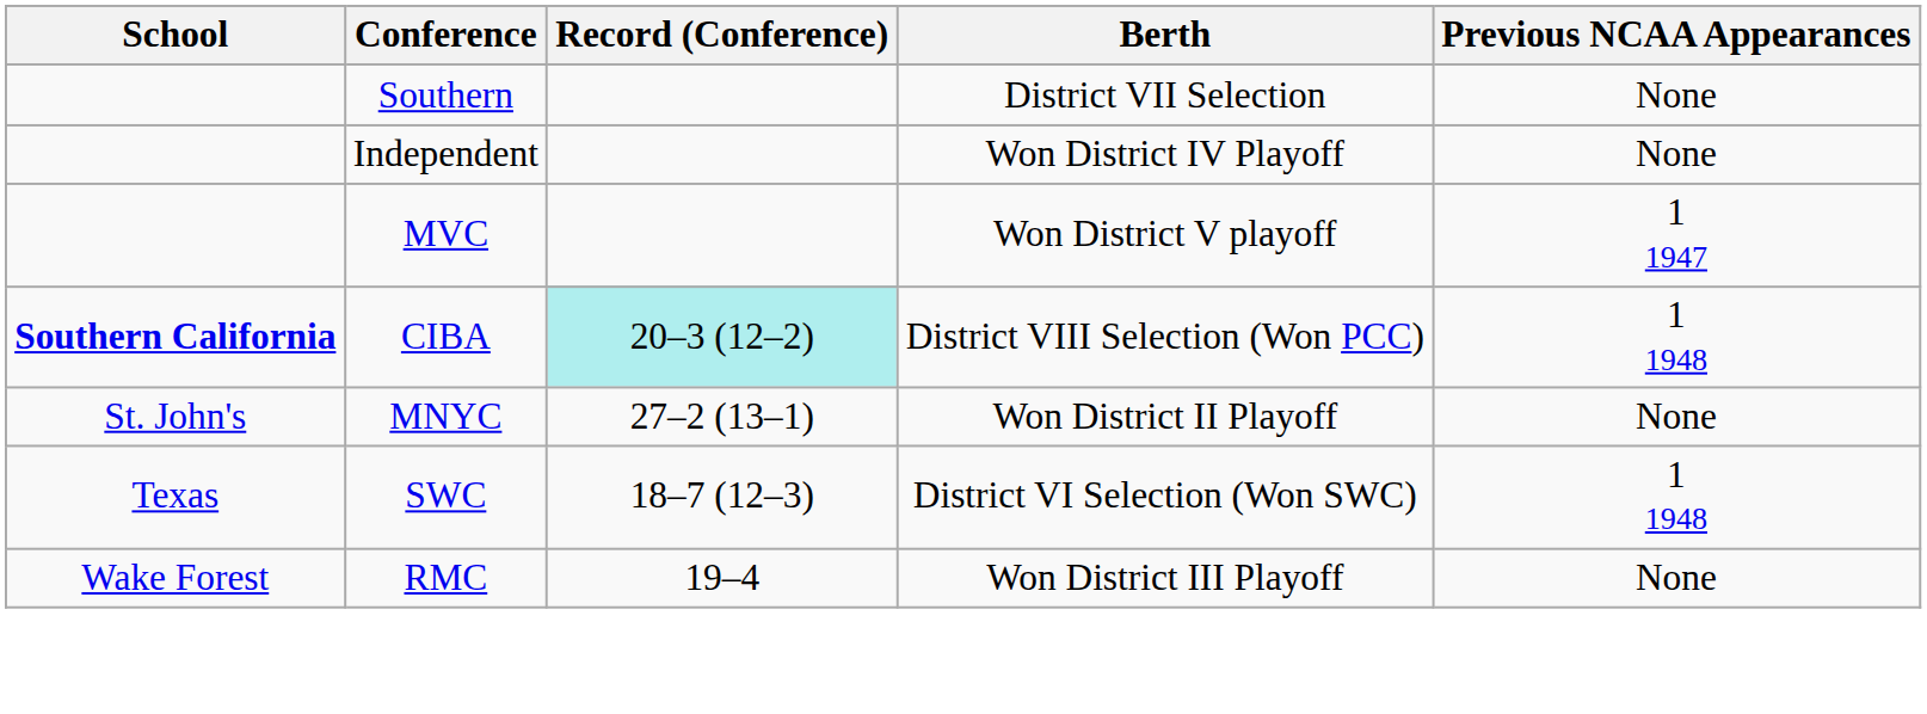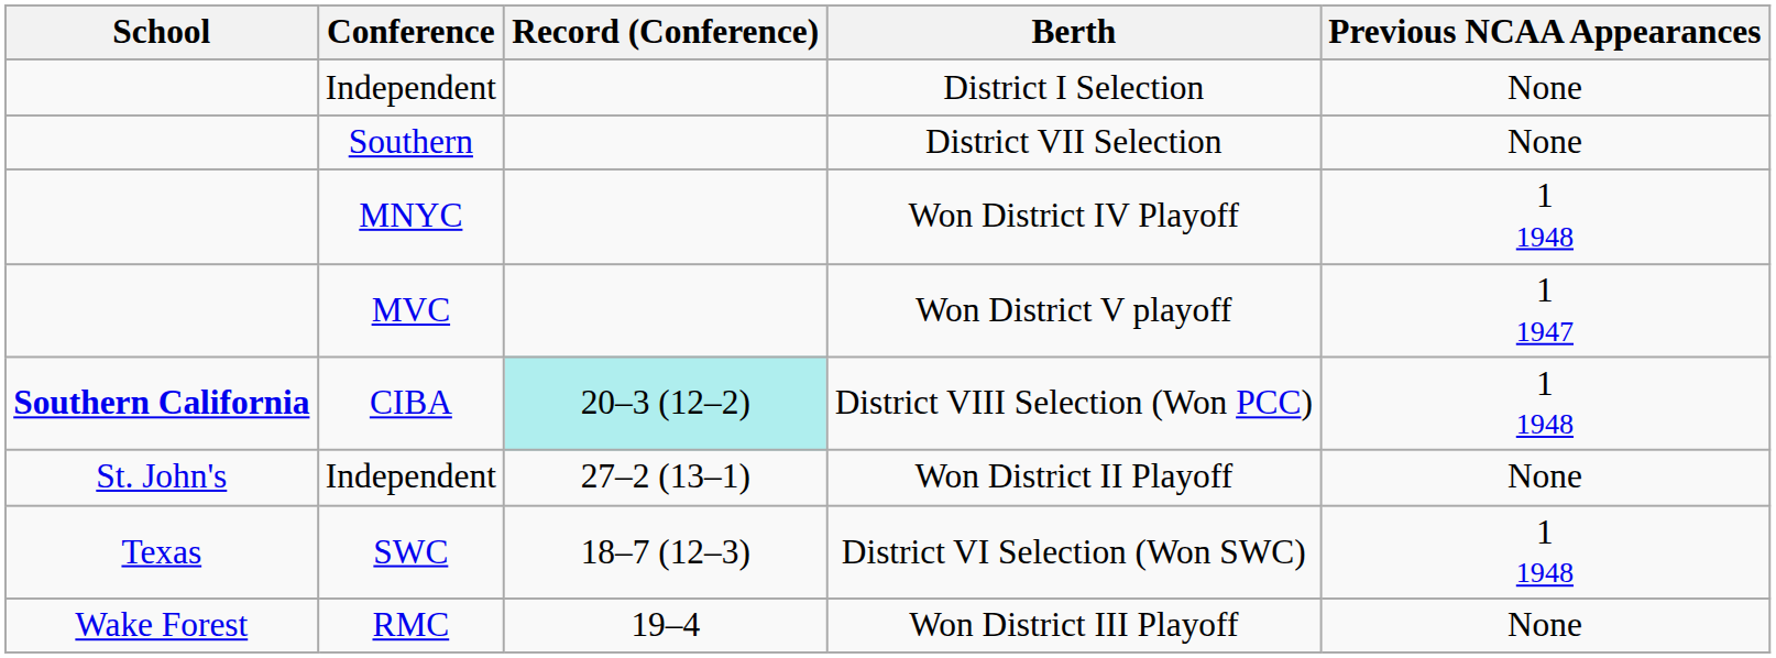+ row: Independent | District I Selection | None
Won District IV Playoff | Conference: Independent -> MNYC
Won District IV Playoff | Previous NCAA Appearances: None -> 1 1948
Won District II Playoff | Conference: MNYC -> Independent
